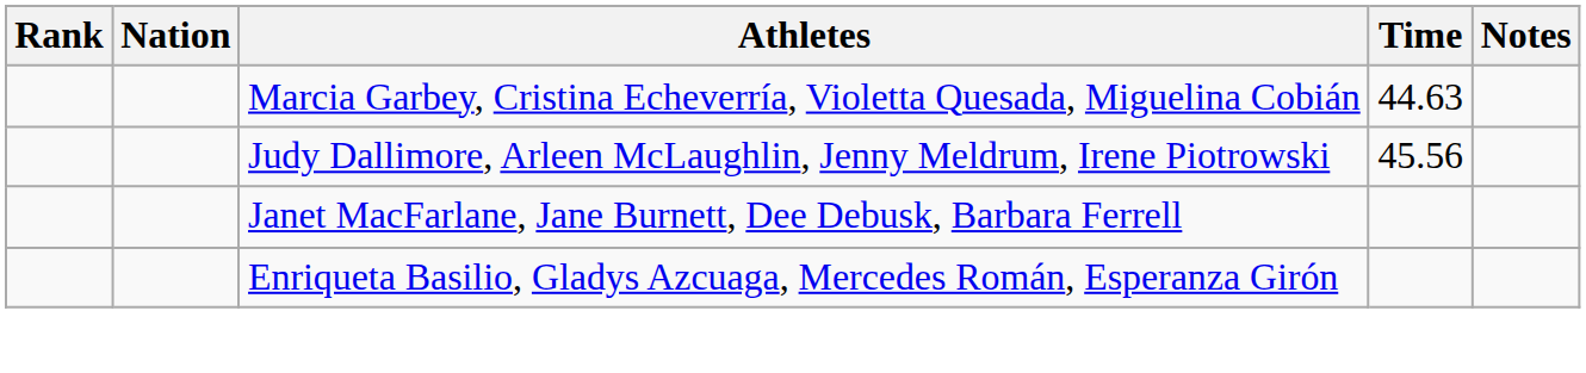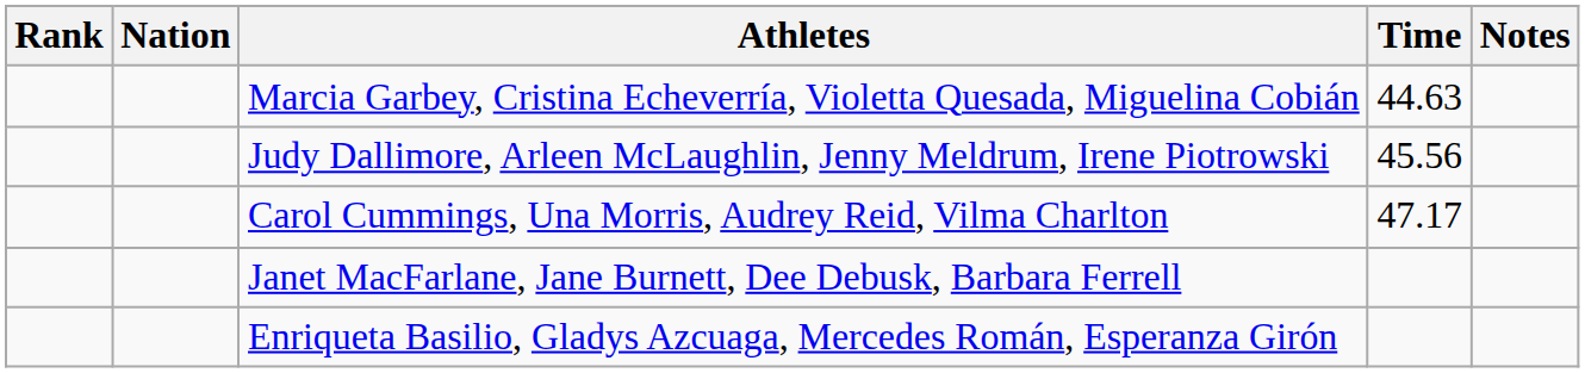+ row: Carol Cummings, Una Morris, Audrey Reid, Vilma Charlton | 47.17
